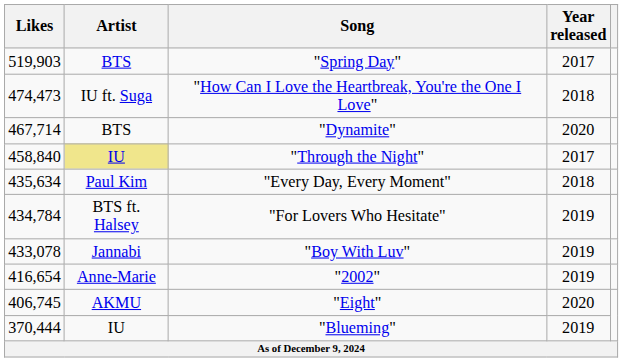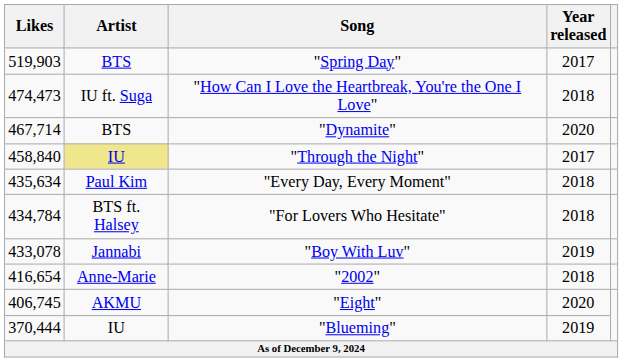"For Lovers Who Hesitate" | Year released: 2019 -> 2018
"2002" | Year released: 2019 -> 2018
